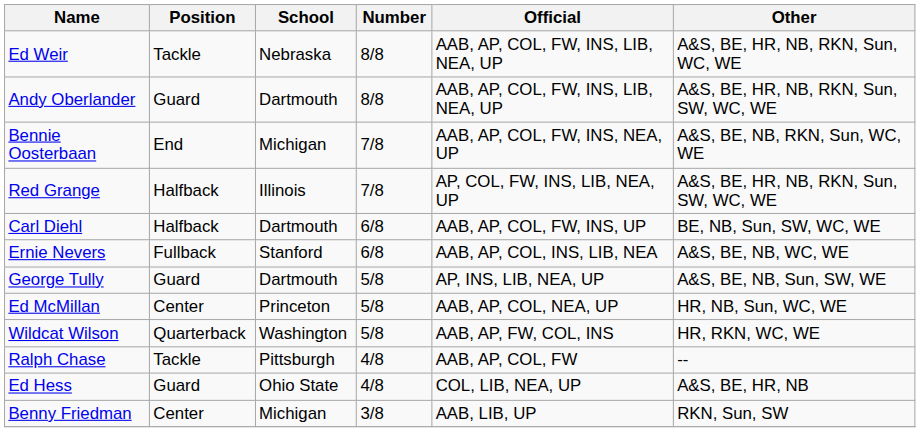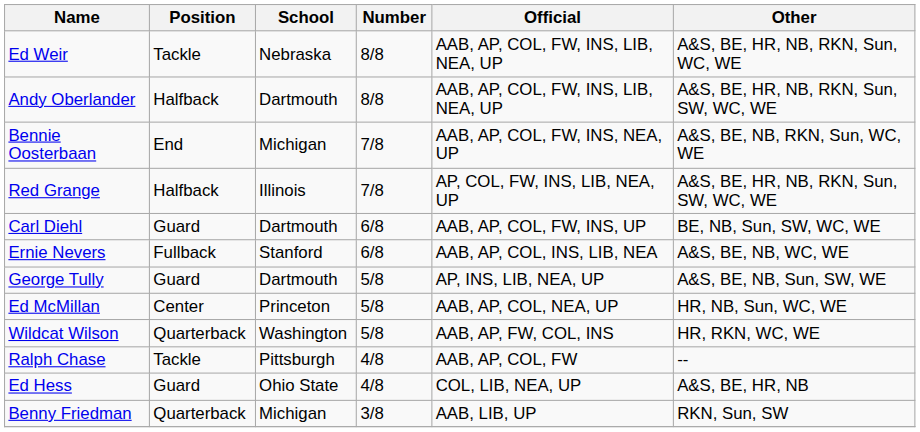Andy Oberlander | Position: Guard -> Halfback
Carl Diehl | Position: Halfback -> Guard
Benny Friedman | Position: Center -> Quarterback
